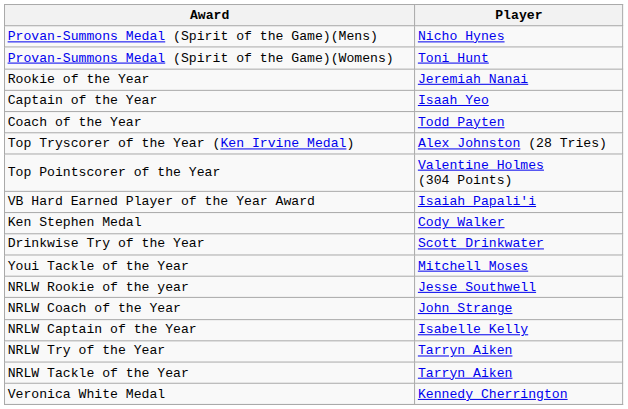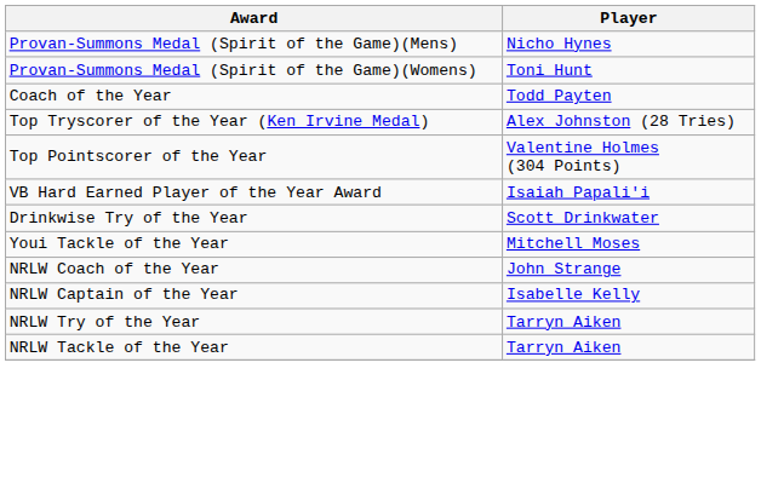- row: Rookie of the Year | Jeremiah Nanai
- row: Captain of the Year | Isaah Yeo
- row: Ken Stephen Medal | Cody Walker
- row: NRLW Rookie of the year | Jesse Southwell
- row: Veronica White Medal | Kennedy Cherrington
